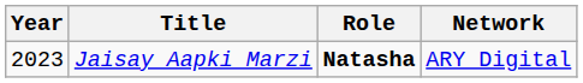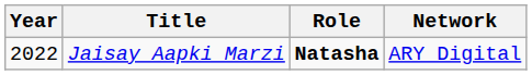Jaisay Aapki Marzi | Year: 2023 -> 2022
